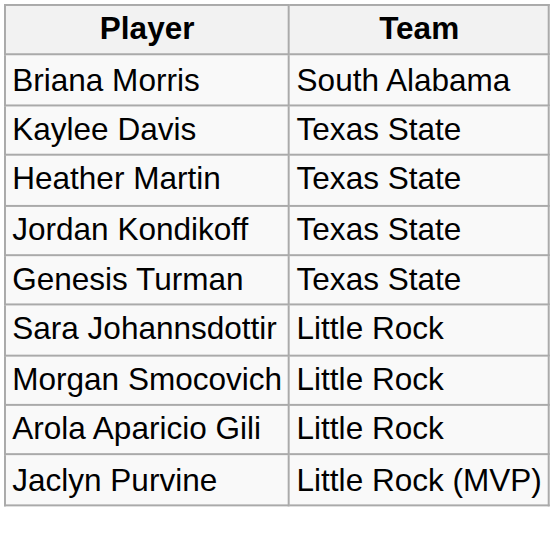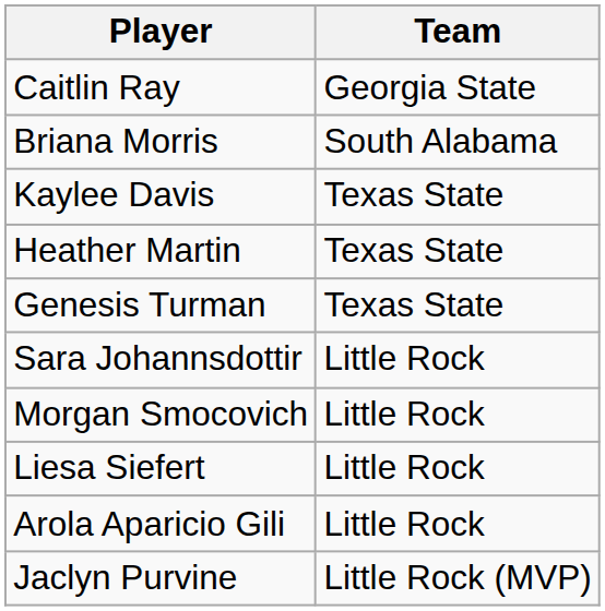+ row: Caitlin Ray | Georgia State
- row: Jordan Kondikoff | Texas State
+ row: Liesa Siefert | Little Rock
